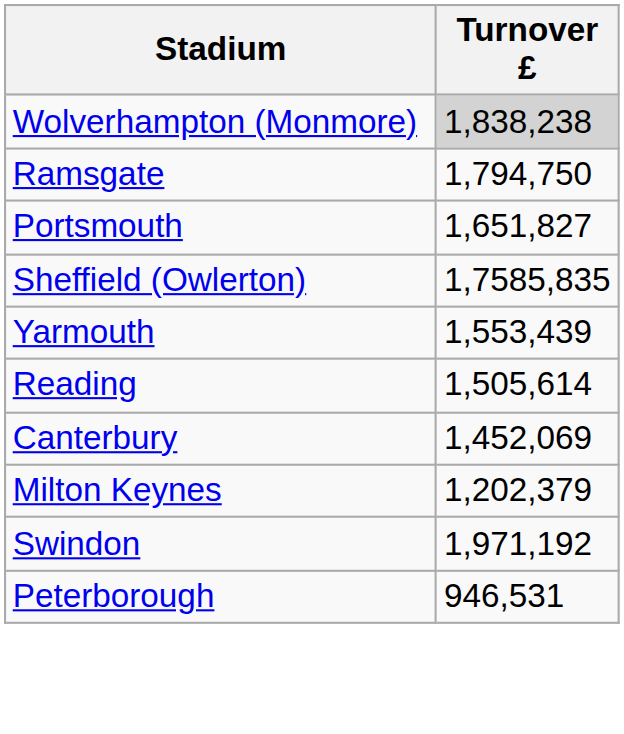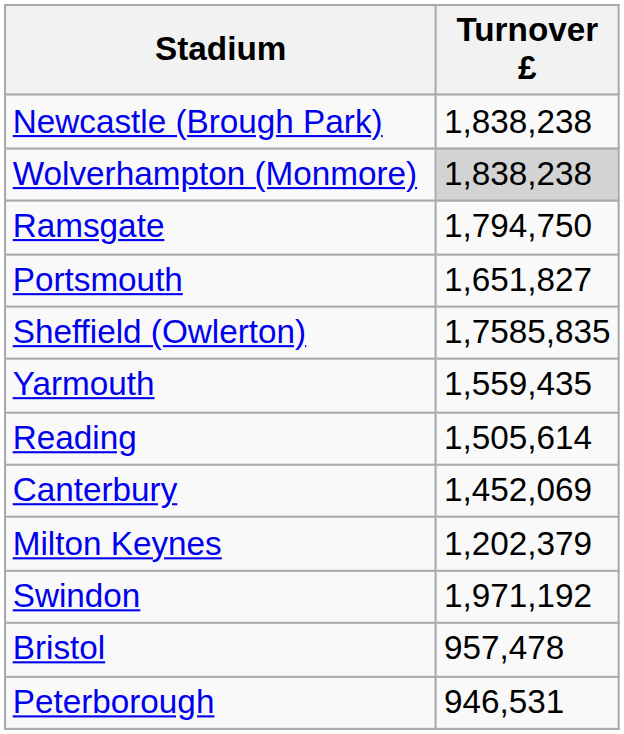+ row: Newcastle (Brough Park) | 1,838,238
Yarmouth | Turnover £: 1,553,439 -> 1,559,435
+ row: Bristol | 957,478
